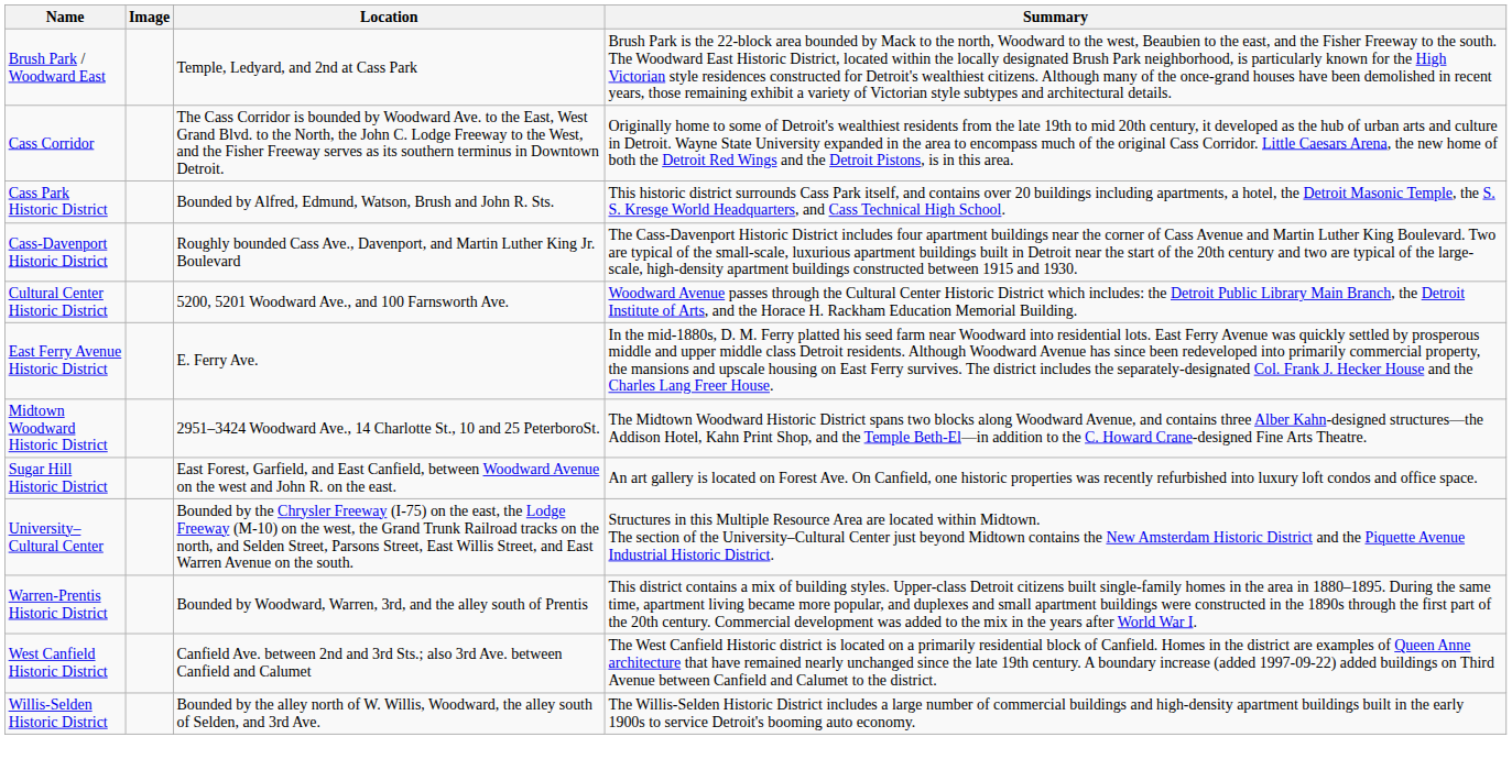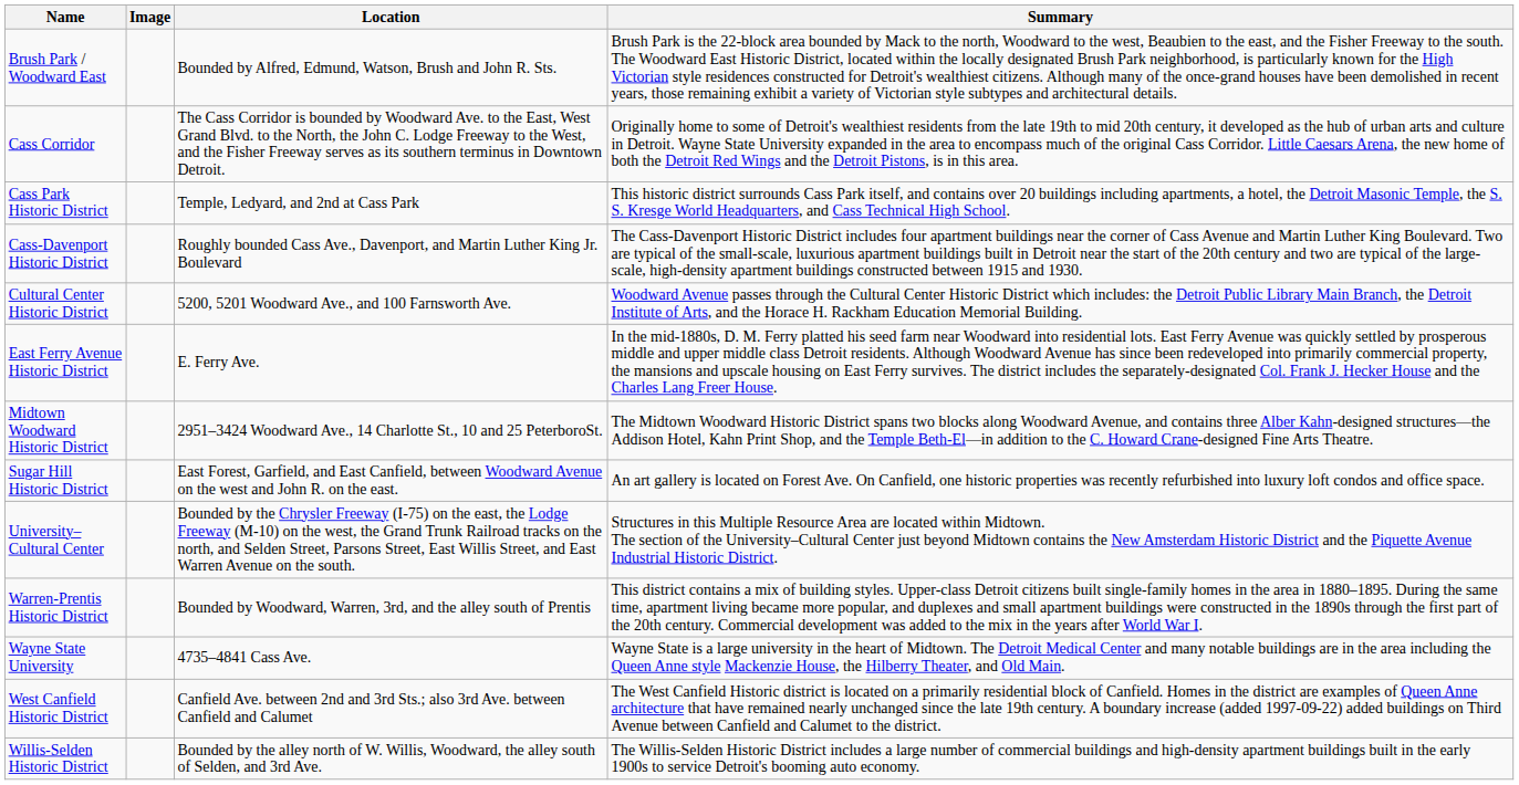Brush Park / Woodward East | Location: Temple, Ledyard, and 2nd at Cass Park -> Bounded by Alfred, Edmund, Watson, Brush and John R. Sts.
Cass Park Historic District | Location: Bounded by Alfred, Edmund, Watson, Brush and John R. Sts. -> Temple, Ledyard, and 2nd at Cass Park
+ row: Wayne State University | 4735–4841 Cass Ave. | Wayne State is a large university in the heart of Midtown. The Detroit Medical Center and many notable buildings are in the area including the Queen Anne style Mackenzie House, the Hilberry Theater, and Old Main.
